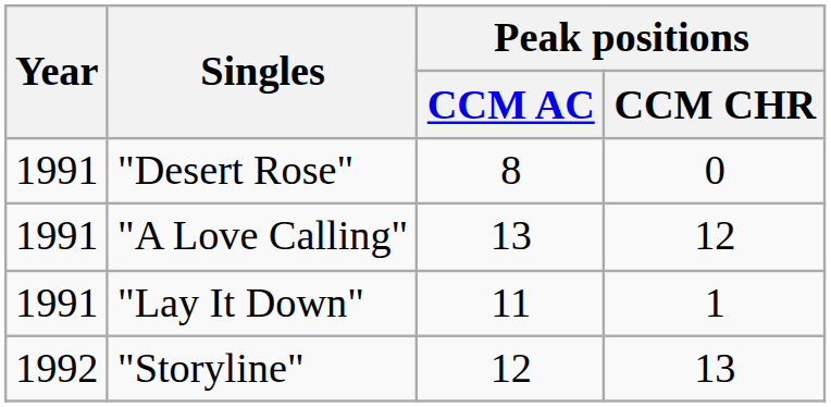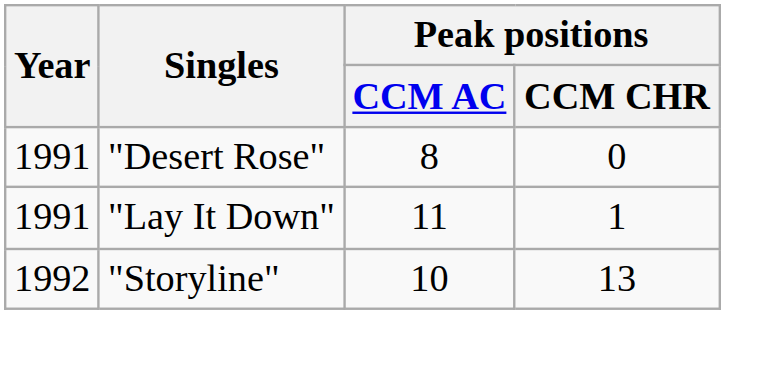- row: 1991 | "A Love Calling" | 13 | 12
"Storyline" | Peak positions / CCM AC: 12 -> 10
